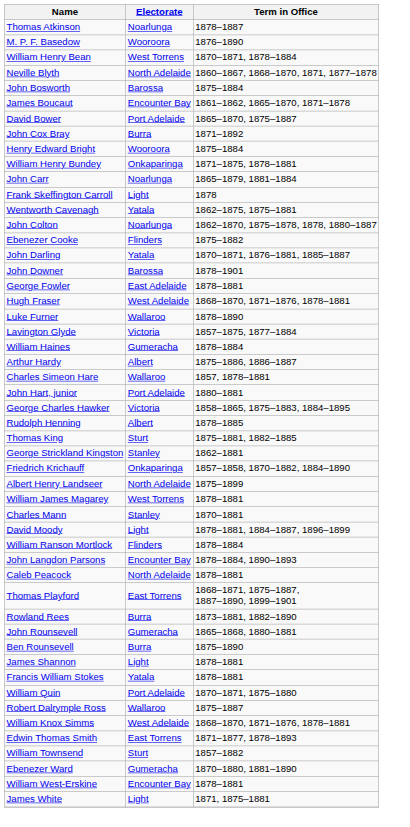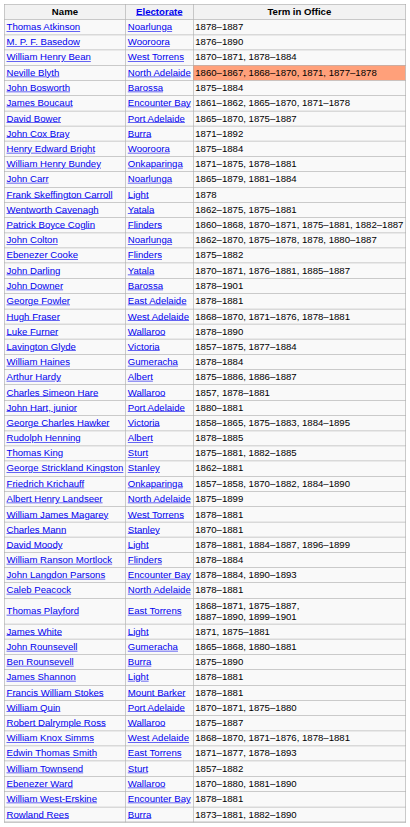Neville Blyth | Term in Office: no background -> lightsalmon background
+ row: Patrick Boyce Coglin | Flinders | 1860–1868, 1870–1871, 1875–1881, 1882–1887
rows swapped: Rowland Rees <-> James White
Francis William Stokes | Electorate: Yatala -> Mount Barker
Ebenezer Ward | Electorate: Gumeracha -> Wallaroo
